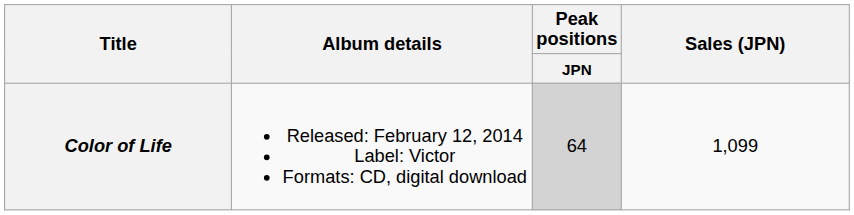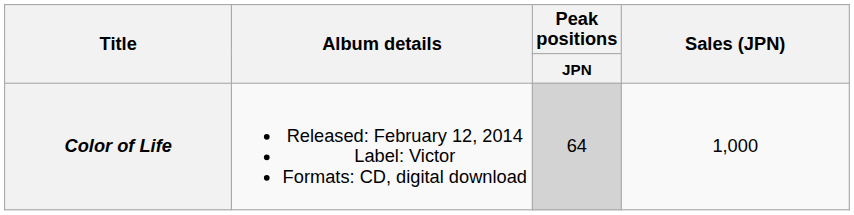Color of Life | Sales (JPN): 1,099 -> 1,000
